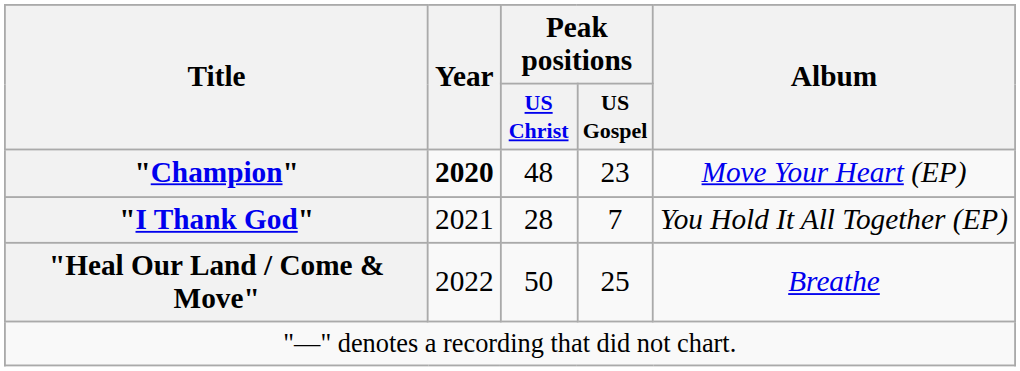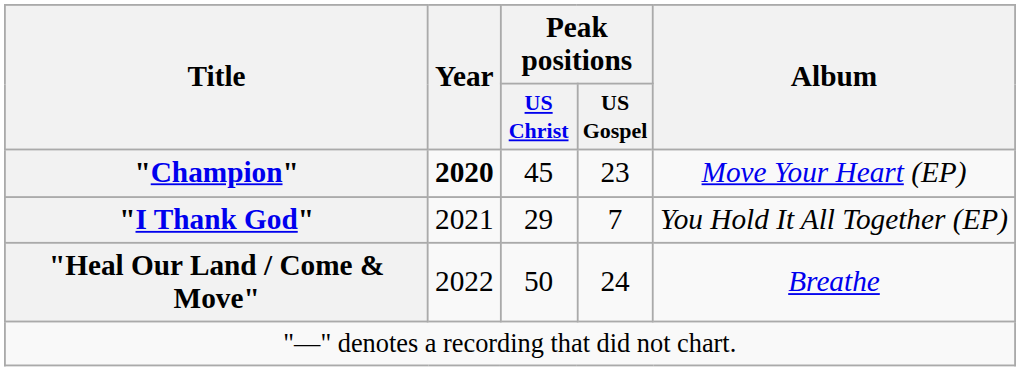"Champion" | Peak positions / US Christ: 48 -> 45
"I Thank God" | Peak positions / US Christ: 28 -> 29
"Heal Our Land / Come & Move" | Peak positions / US Gospel: 25 -> 24
